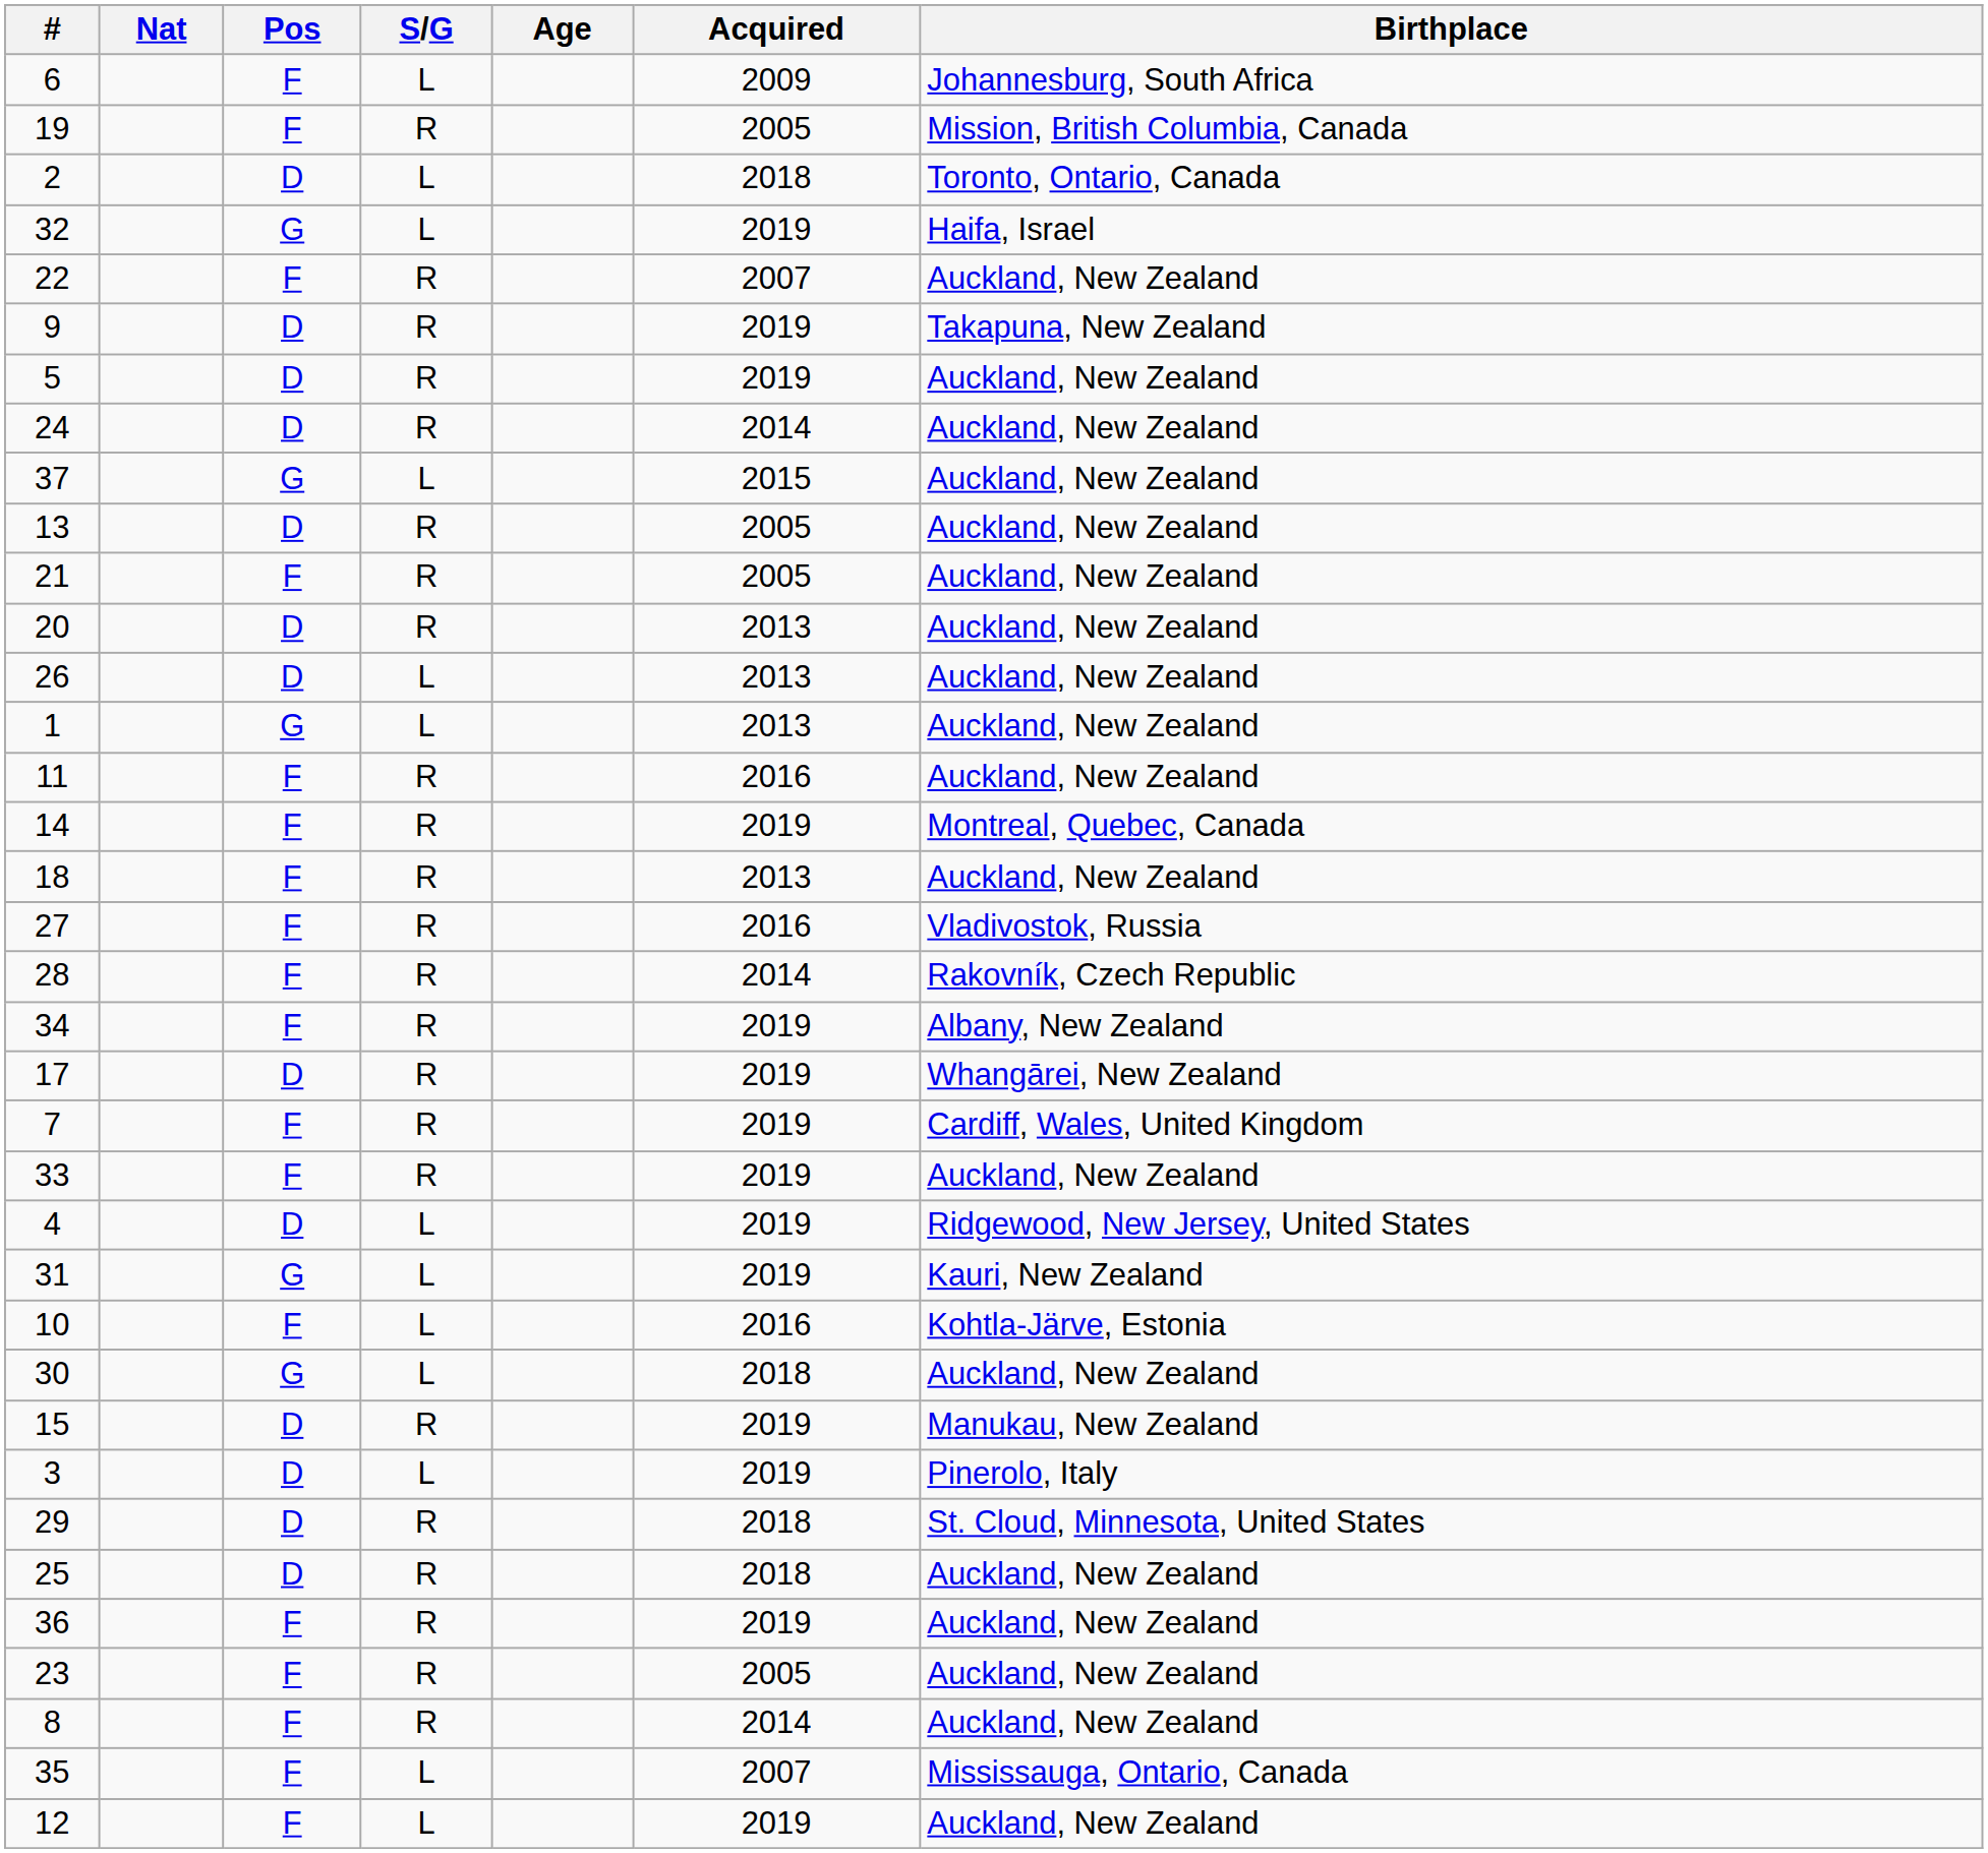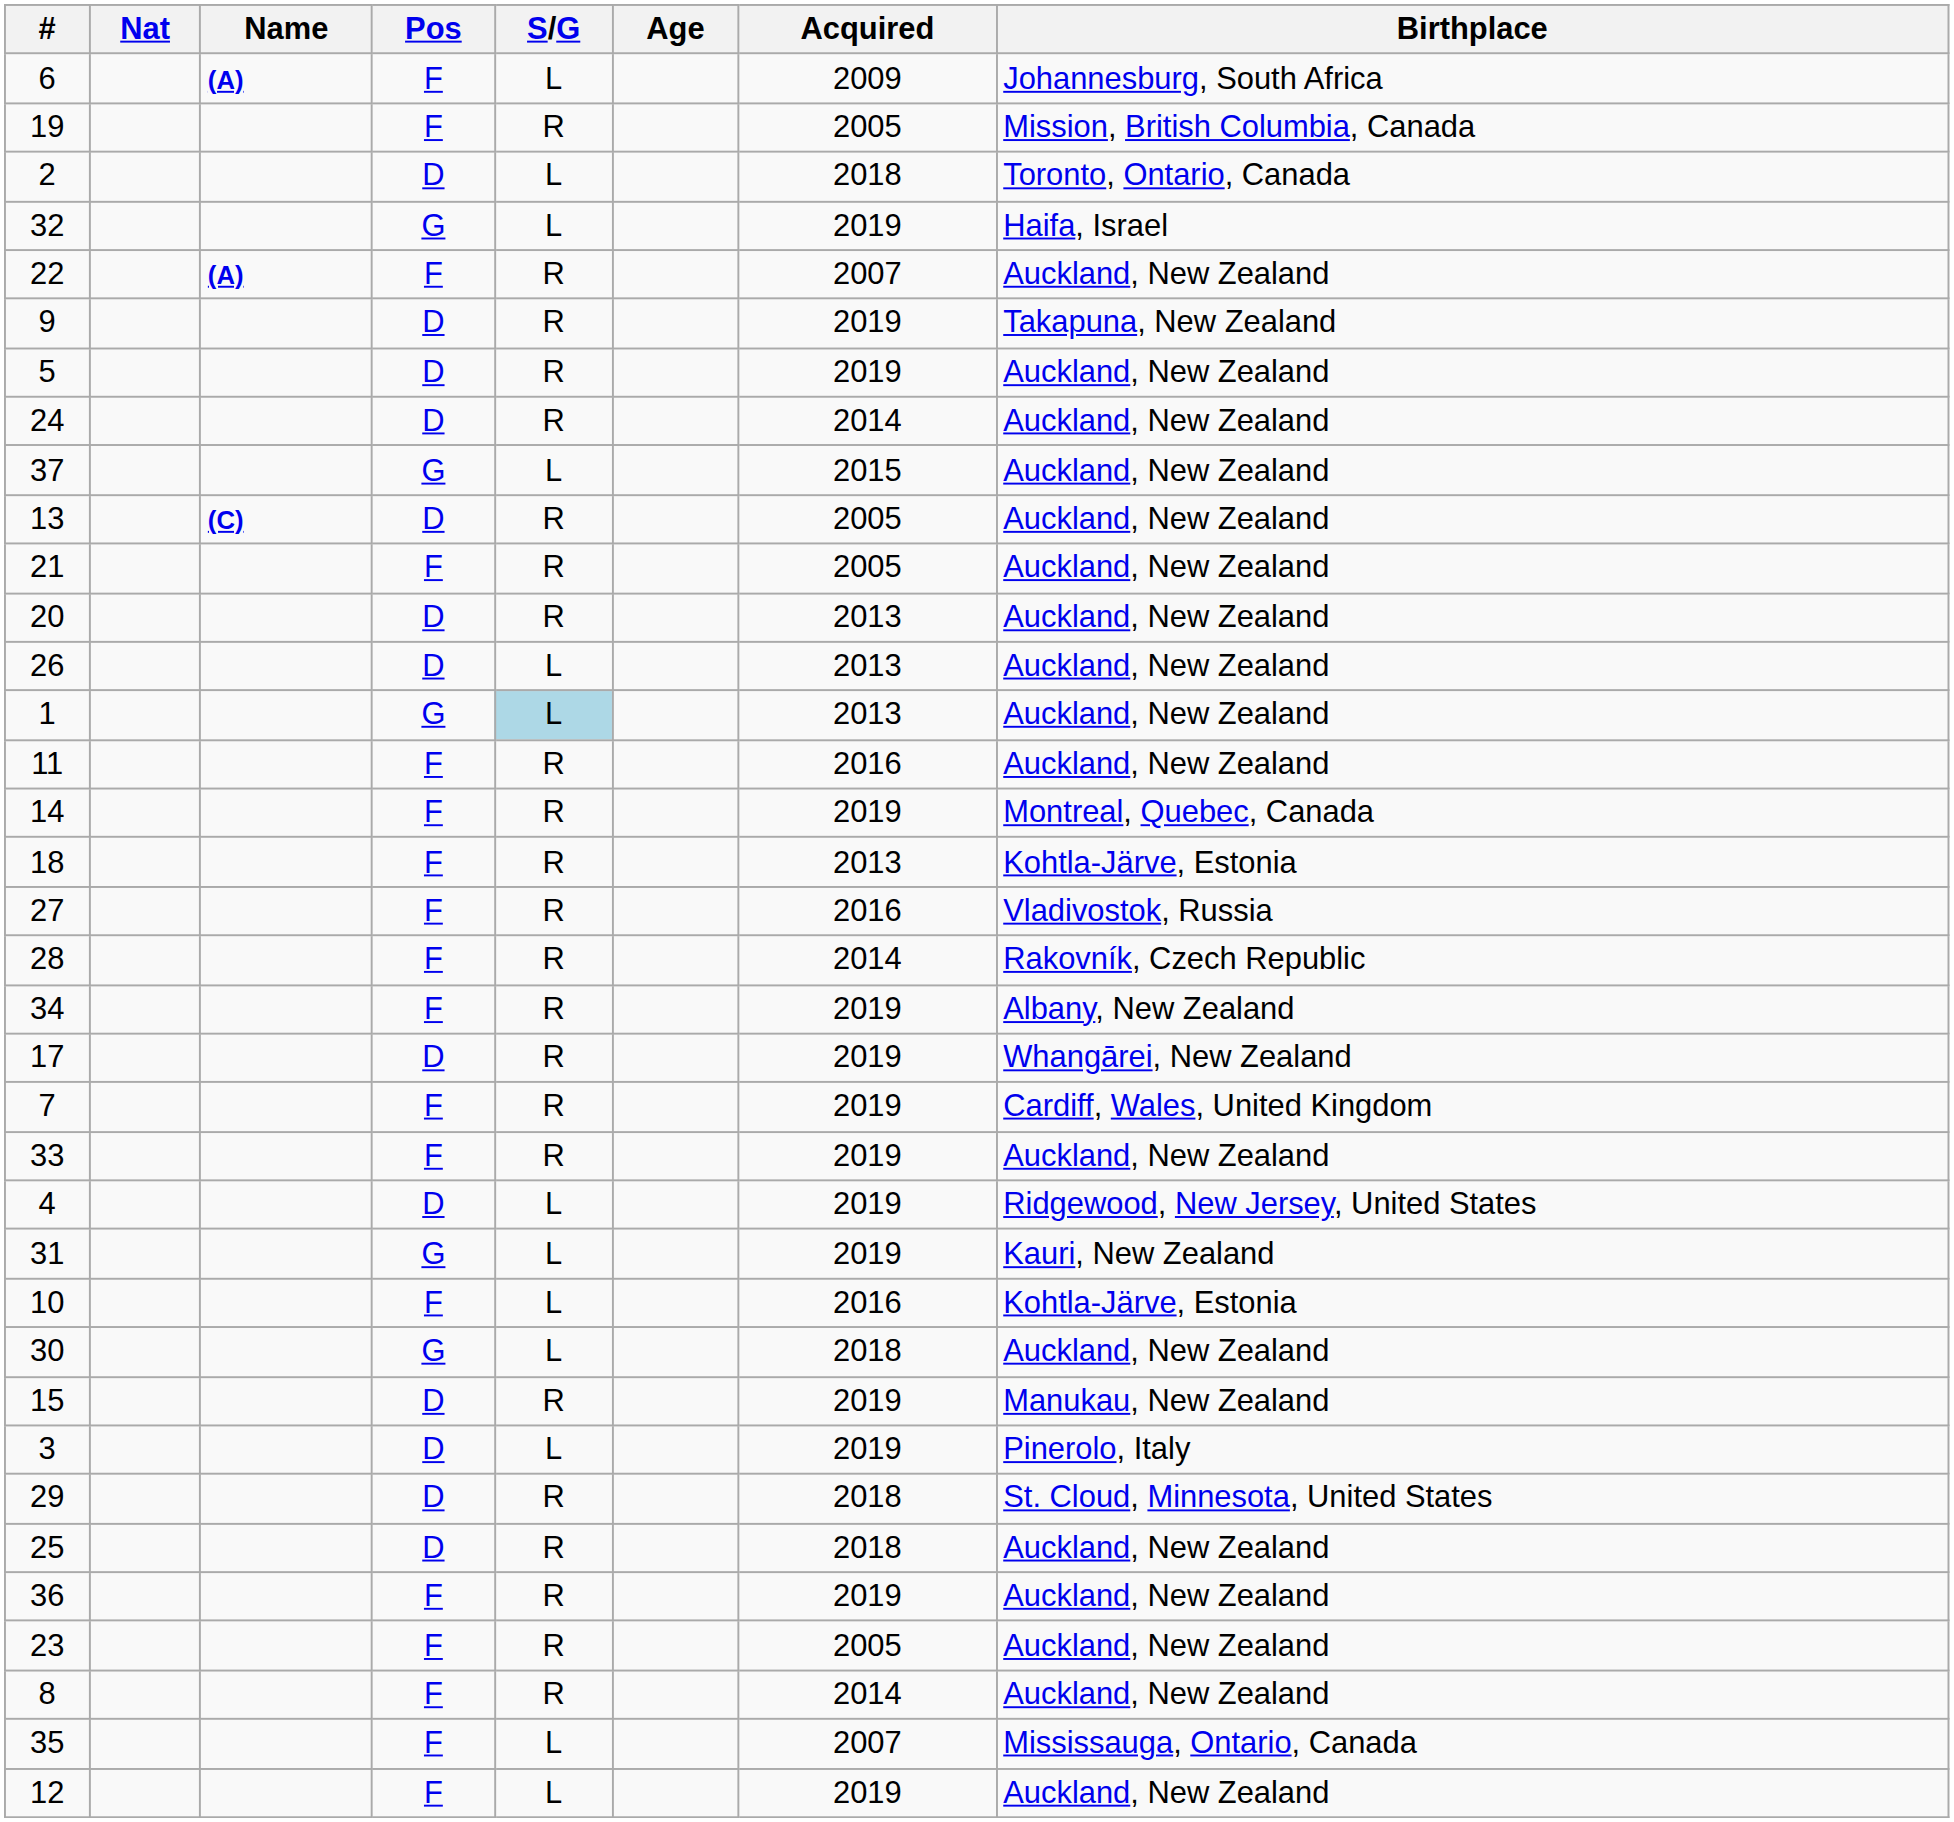+ column: Name | (A) | (A) | (C)
1 | S/G: no background -> lightblue background
18 | Birthplace: Auckland, New Zealand -> Kohtla-Järve, Estonia
